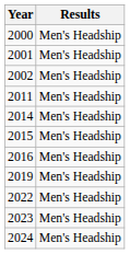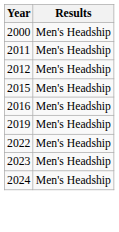- row: 2001 | Men's Headship
- row: 2002 | Men's Headship
+ row: 2012 | Men's Headship
- row: 2014 | Men's Headship
